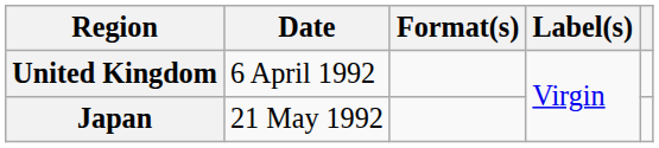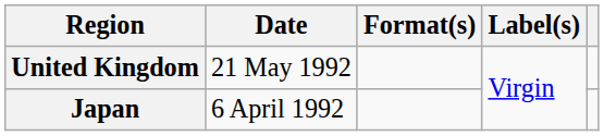United Kingdom | Date: 6 April 1992 -> 21 May 1992
Japan | Date: 21 May 1992 -> 6 April 1992
